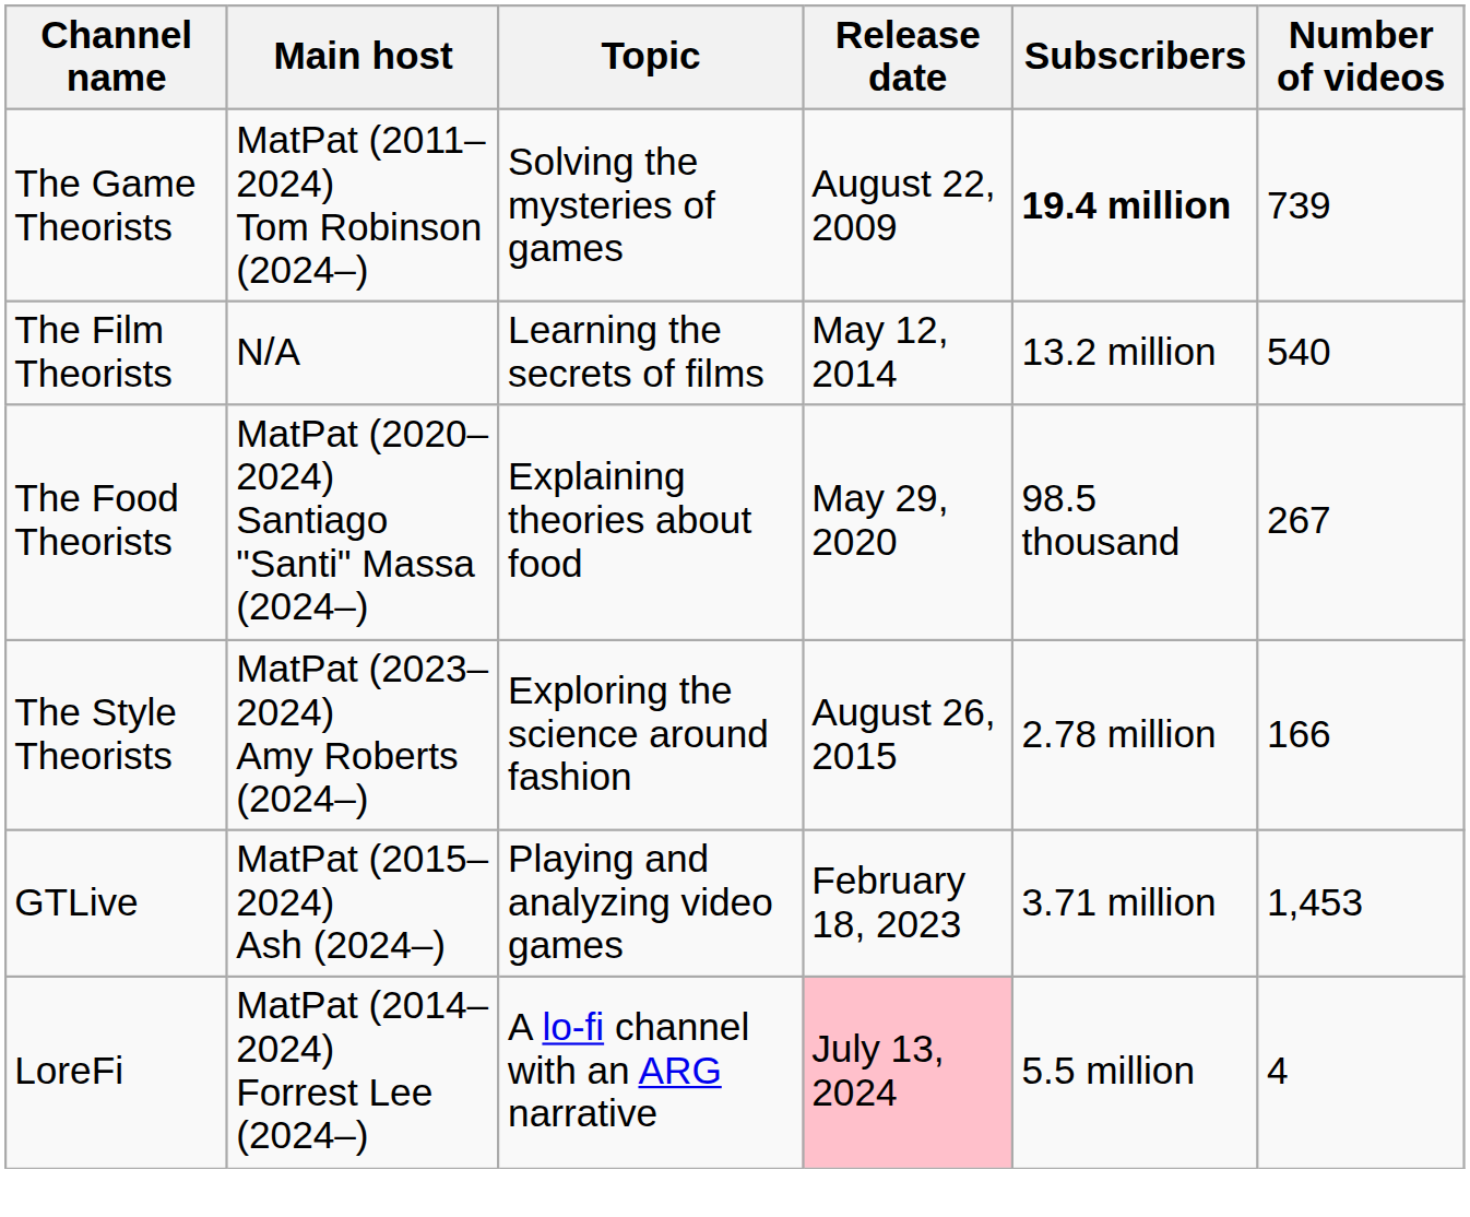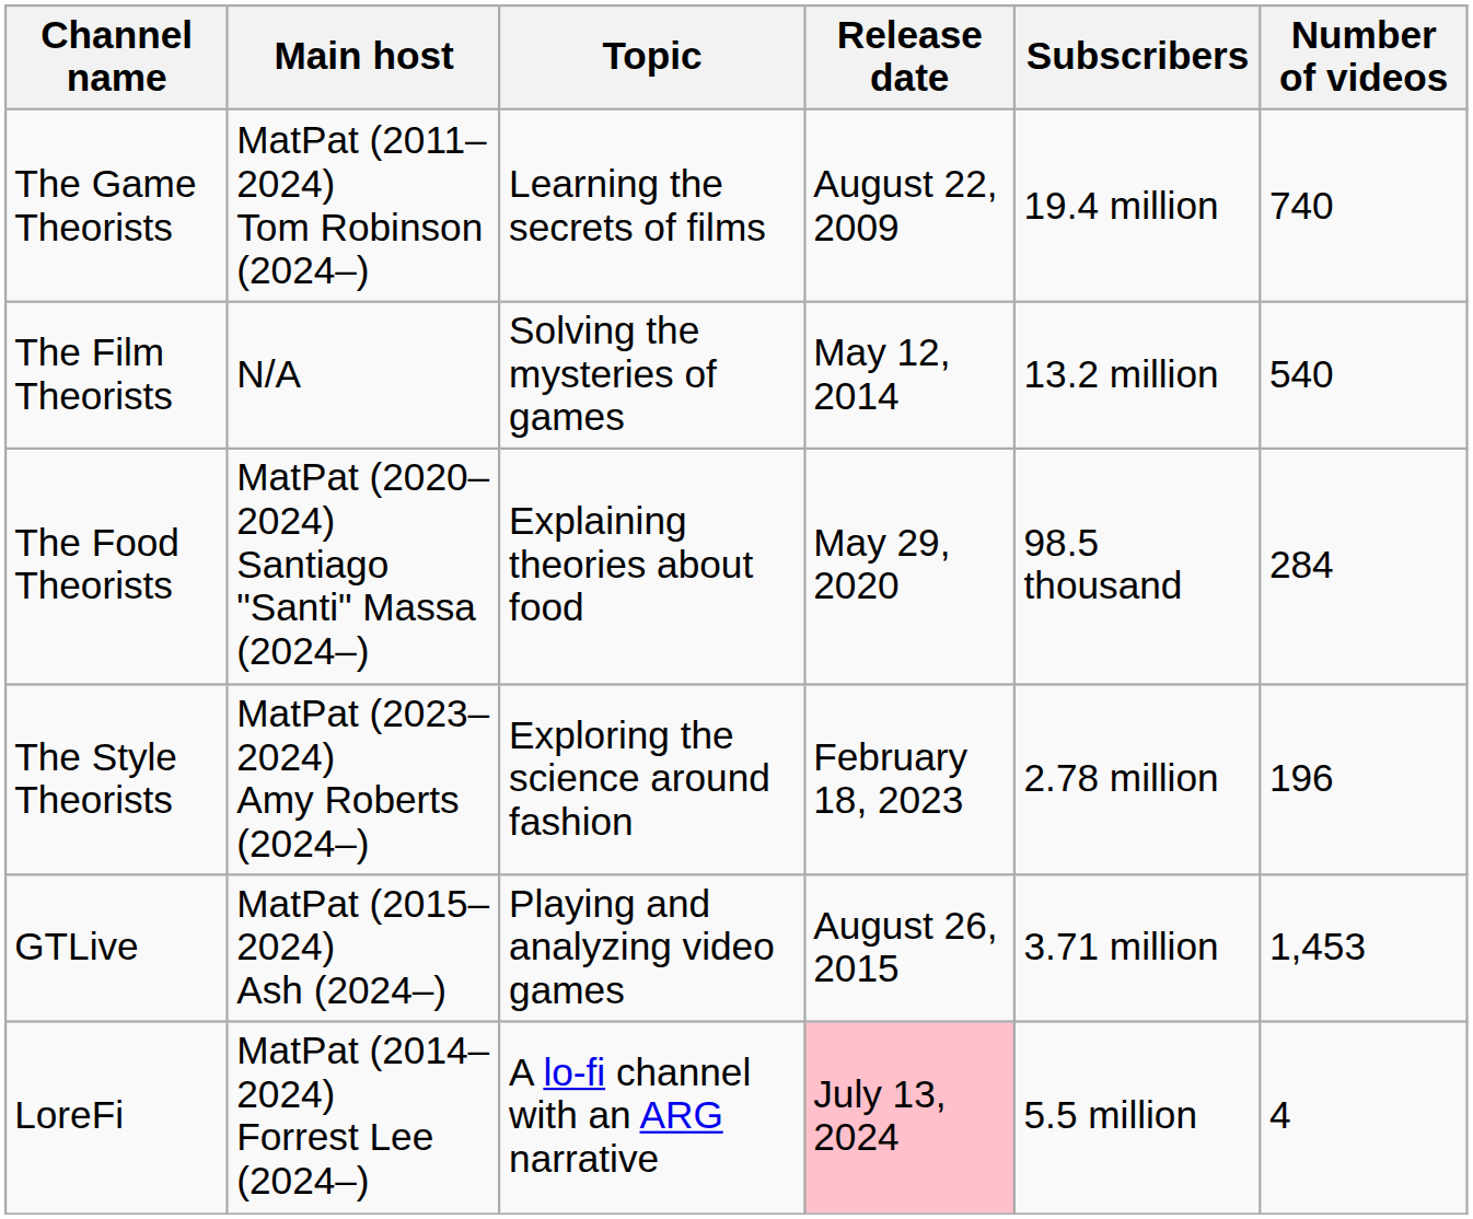The Game Theorists | Topic: Solving the mysteries of games -> Learning the secrets of films
The Game Theorists | Subscribers: bold -> normal
The Game Theorists | Number of videos: 739 -> 740
The Film Theorists | Topic: Learning the secrets of films -> Solving the mysteries of games
The Food Theorists | Number of videos: 267 -> 284
The Style Theorists | Release date: August 26, 2015 -> February 18, 2023
The Style Theorists | Number of videos: 166 -> 196
GTLive | Release date: February 18, 2023 -> August 26, 2015
